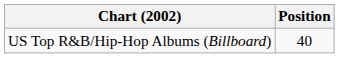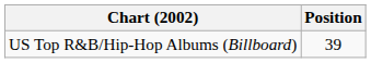US Top R&B/Hip-Hop Albums (Billboard) | Position: 40 -> 39
